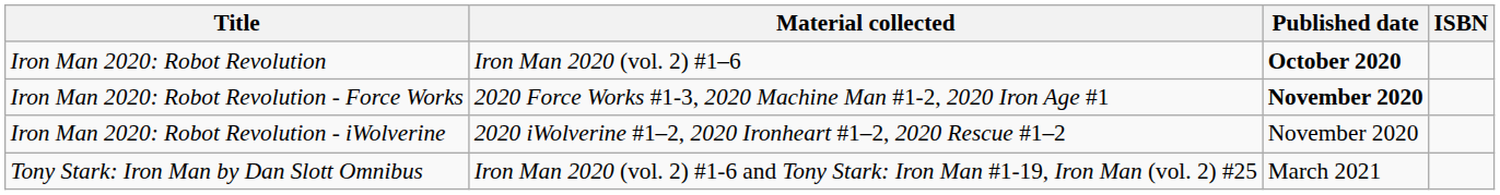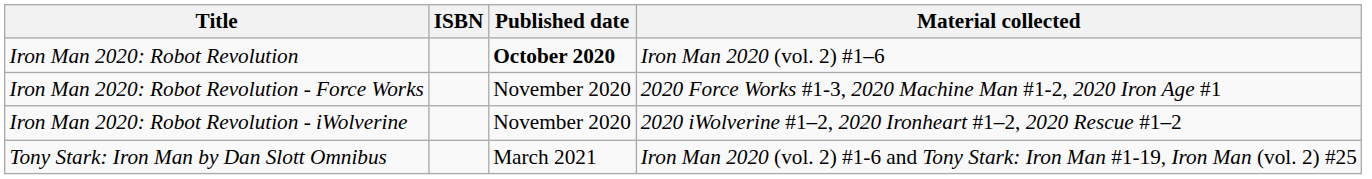columns swapped: Material collected <-> ISBN
Iron Man 2020: Robot Revolution - Force Works | Published date: bold -> normal
